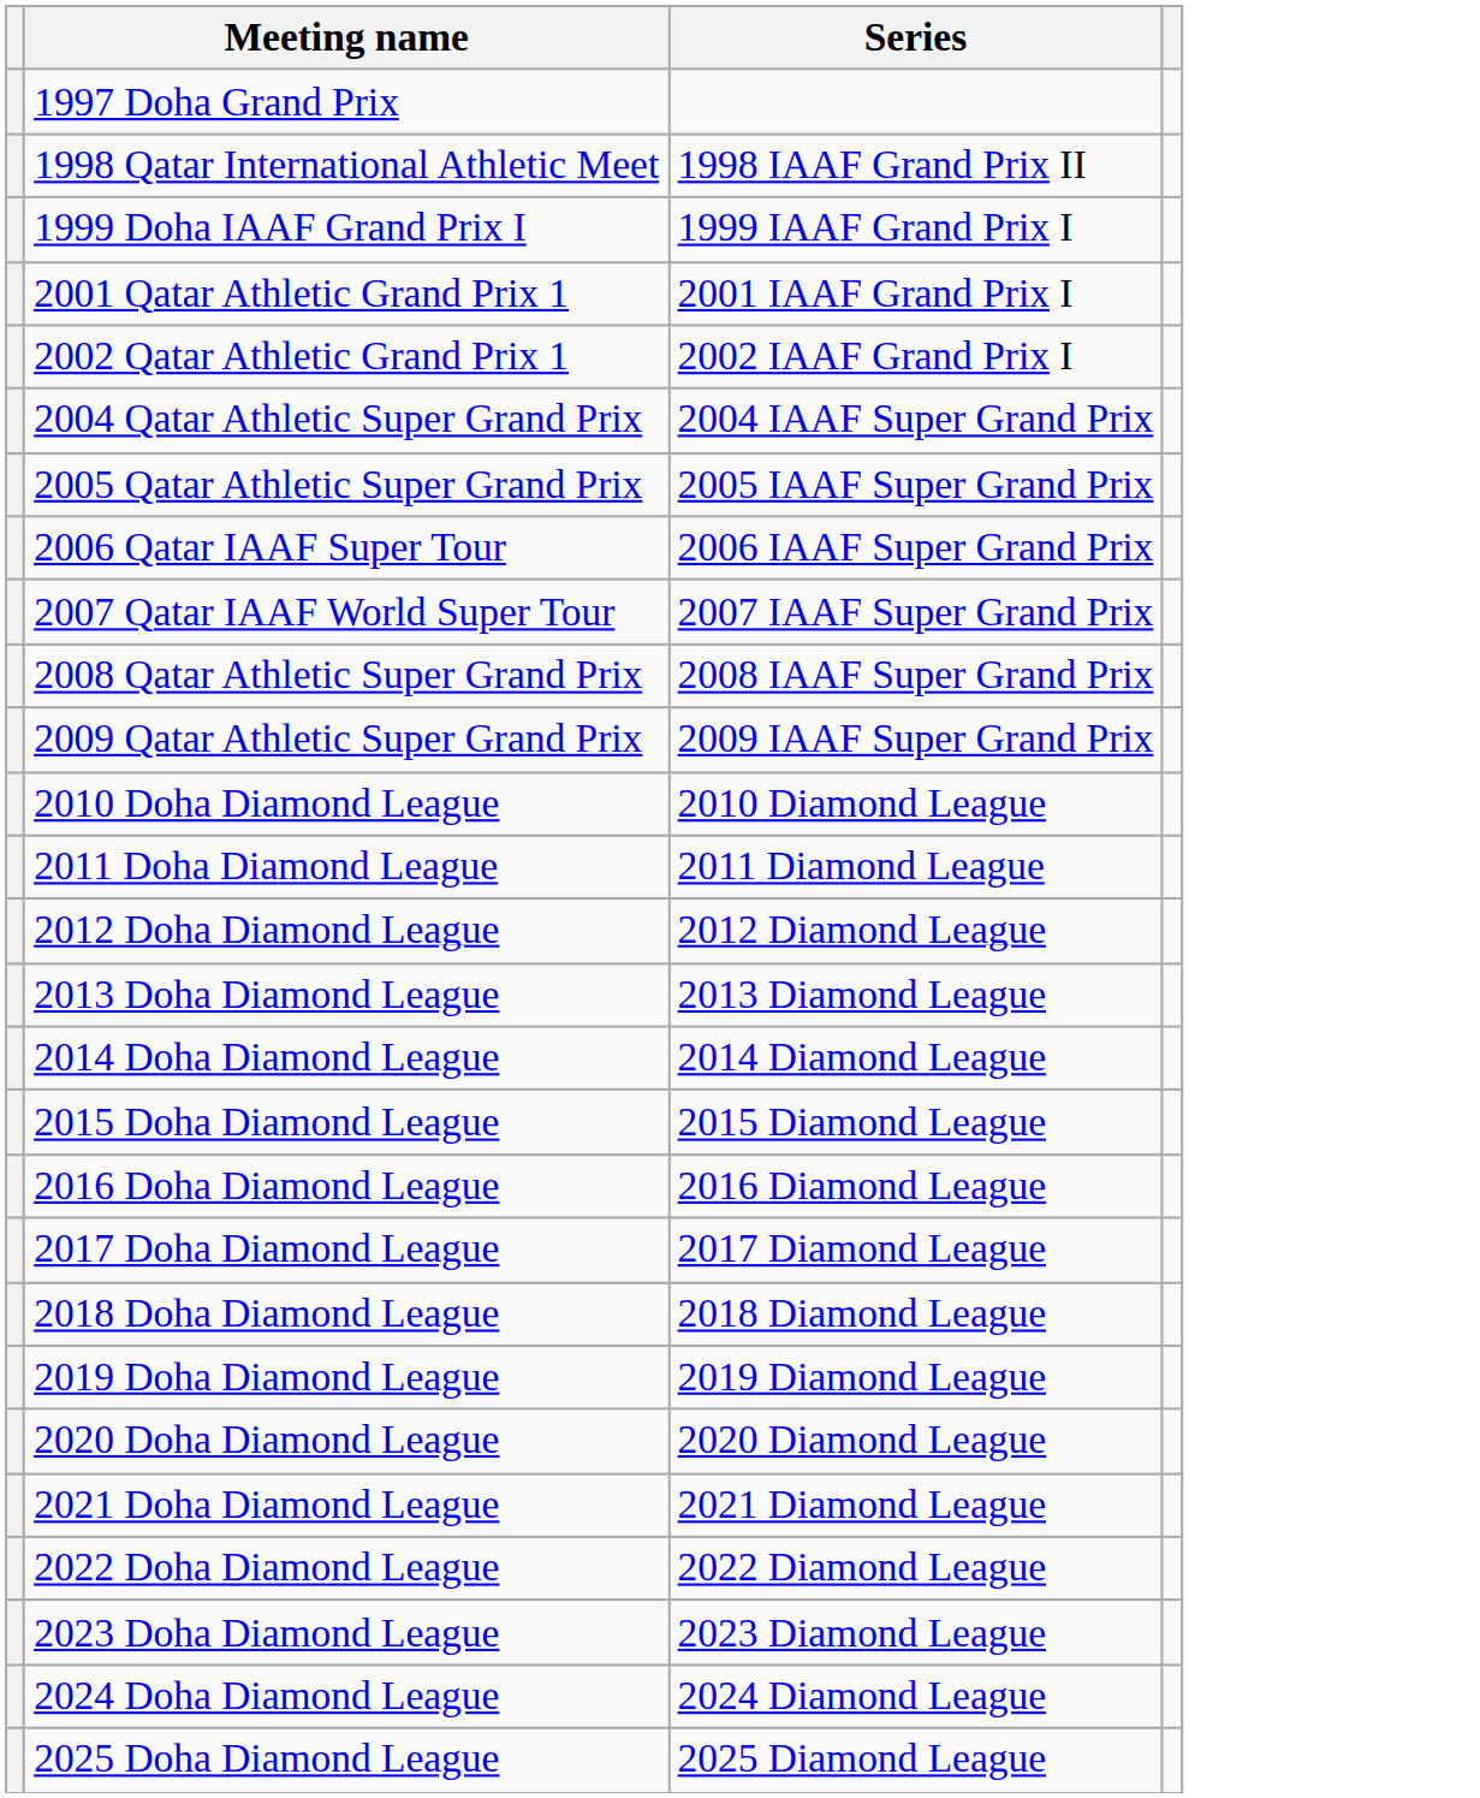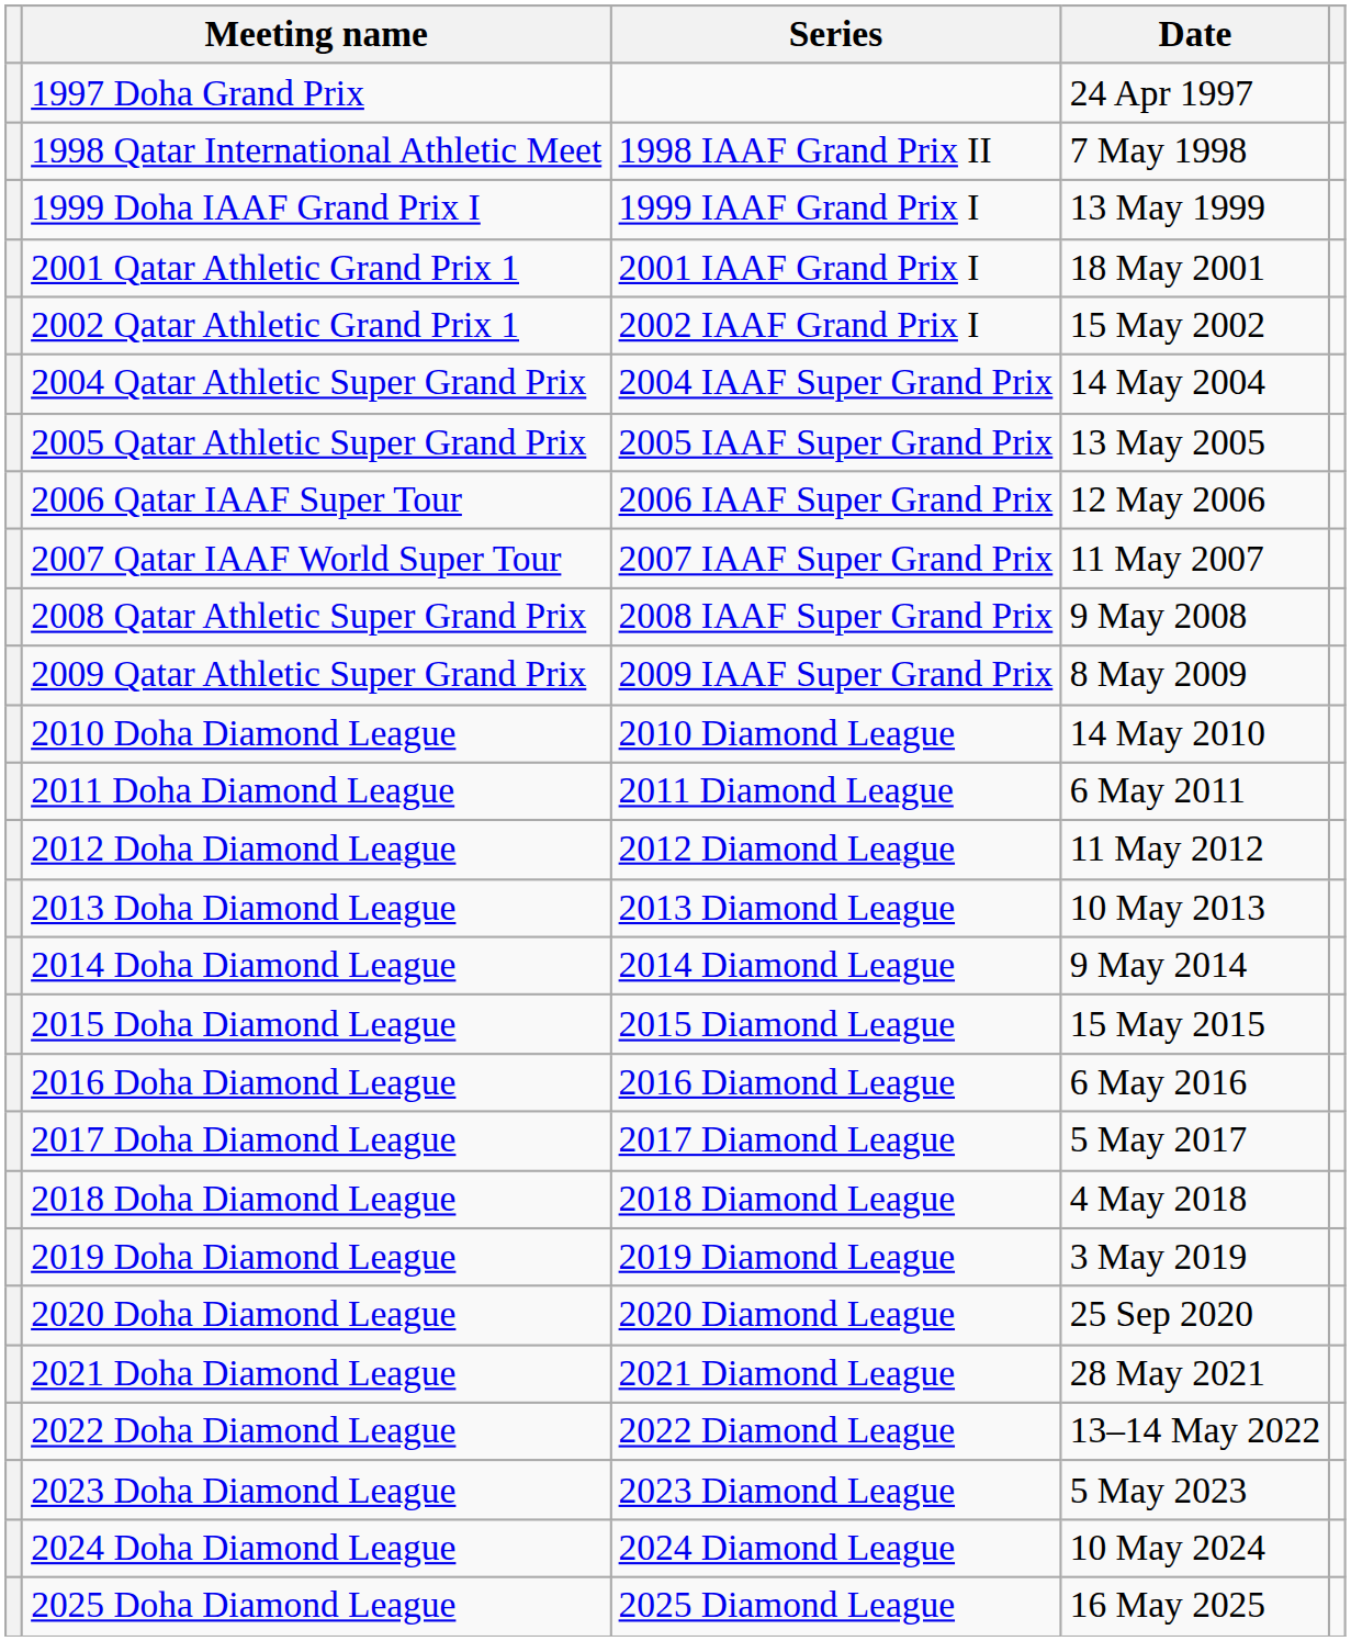+ column: Date | 24 Apr 1997 | 7 May 1998 | 13 May 1999 | 18 May 2001 | 15 May 2002 | 14 May 2004 | 13 May 2005 | 12 May 2006 | 11 May 2007 | 9 May 2008 | 8 May 2009 | 14 May 2010 | 6 May 2011 | 11 May 2012 | 10 May 2013 | 9 May 2014 | 15 May 2015 | 6 May 2016 | 5 May 2017 | 4 May 2018 | 3 May 2019 | 25 Sep 2020 | 28 May 2021 | 13–14 May 2022 | 5 May 2023 | 10 May 2024 | 16 May 2025
